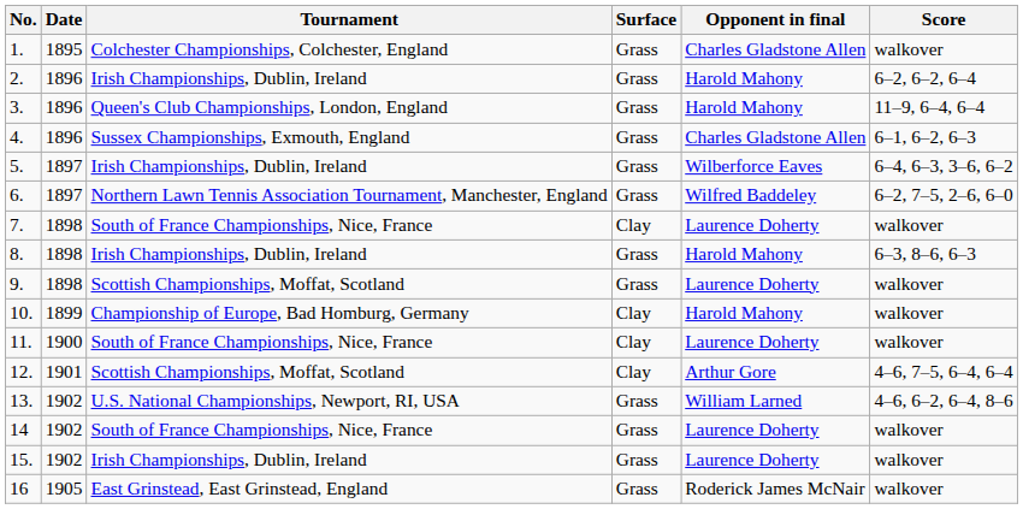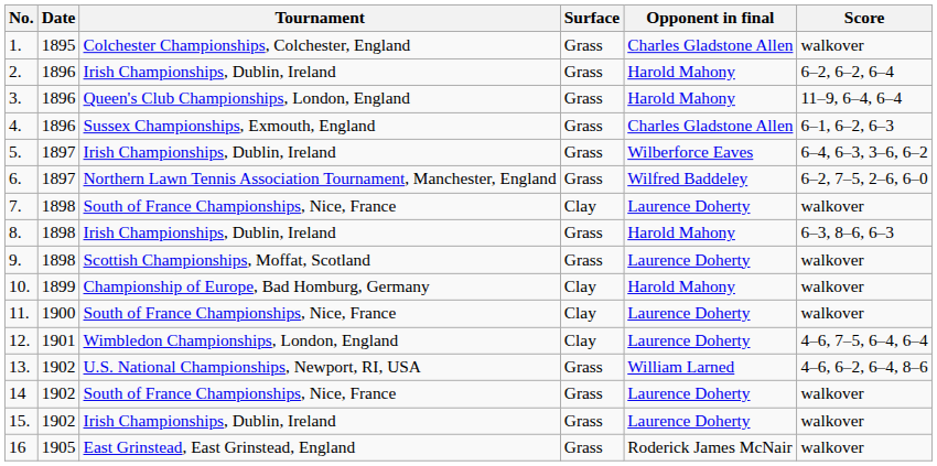12. | Tournament: Scottish Championships, Moffat, Scotland -> Wimbledon Championships, London, England
12. | Opponent in final: Arthur Gore -> Laurence Doherty
